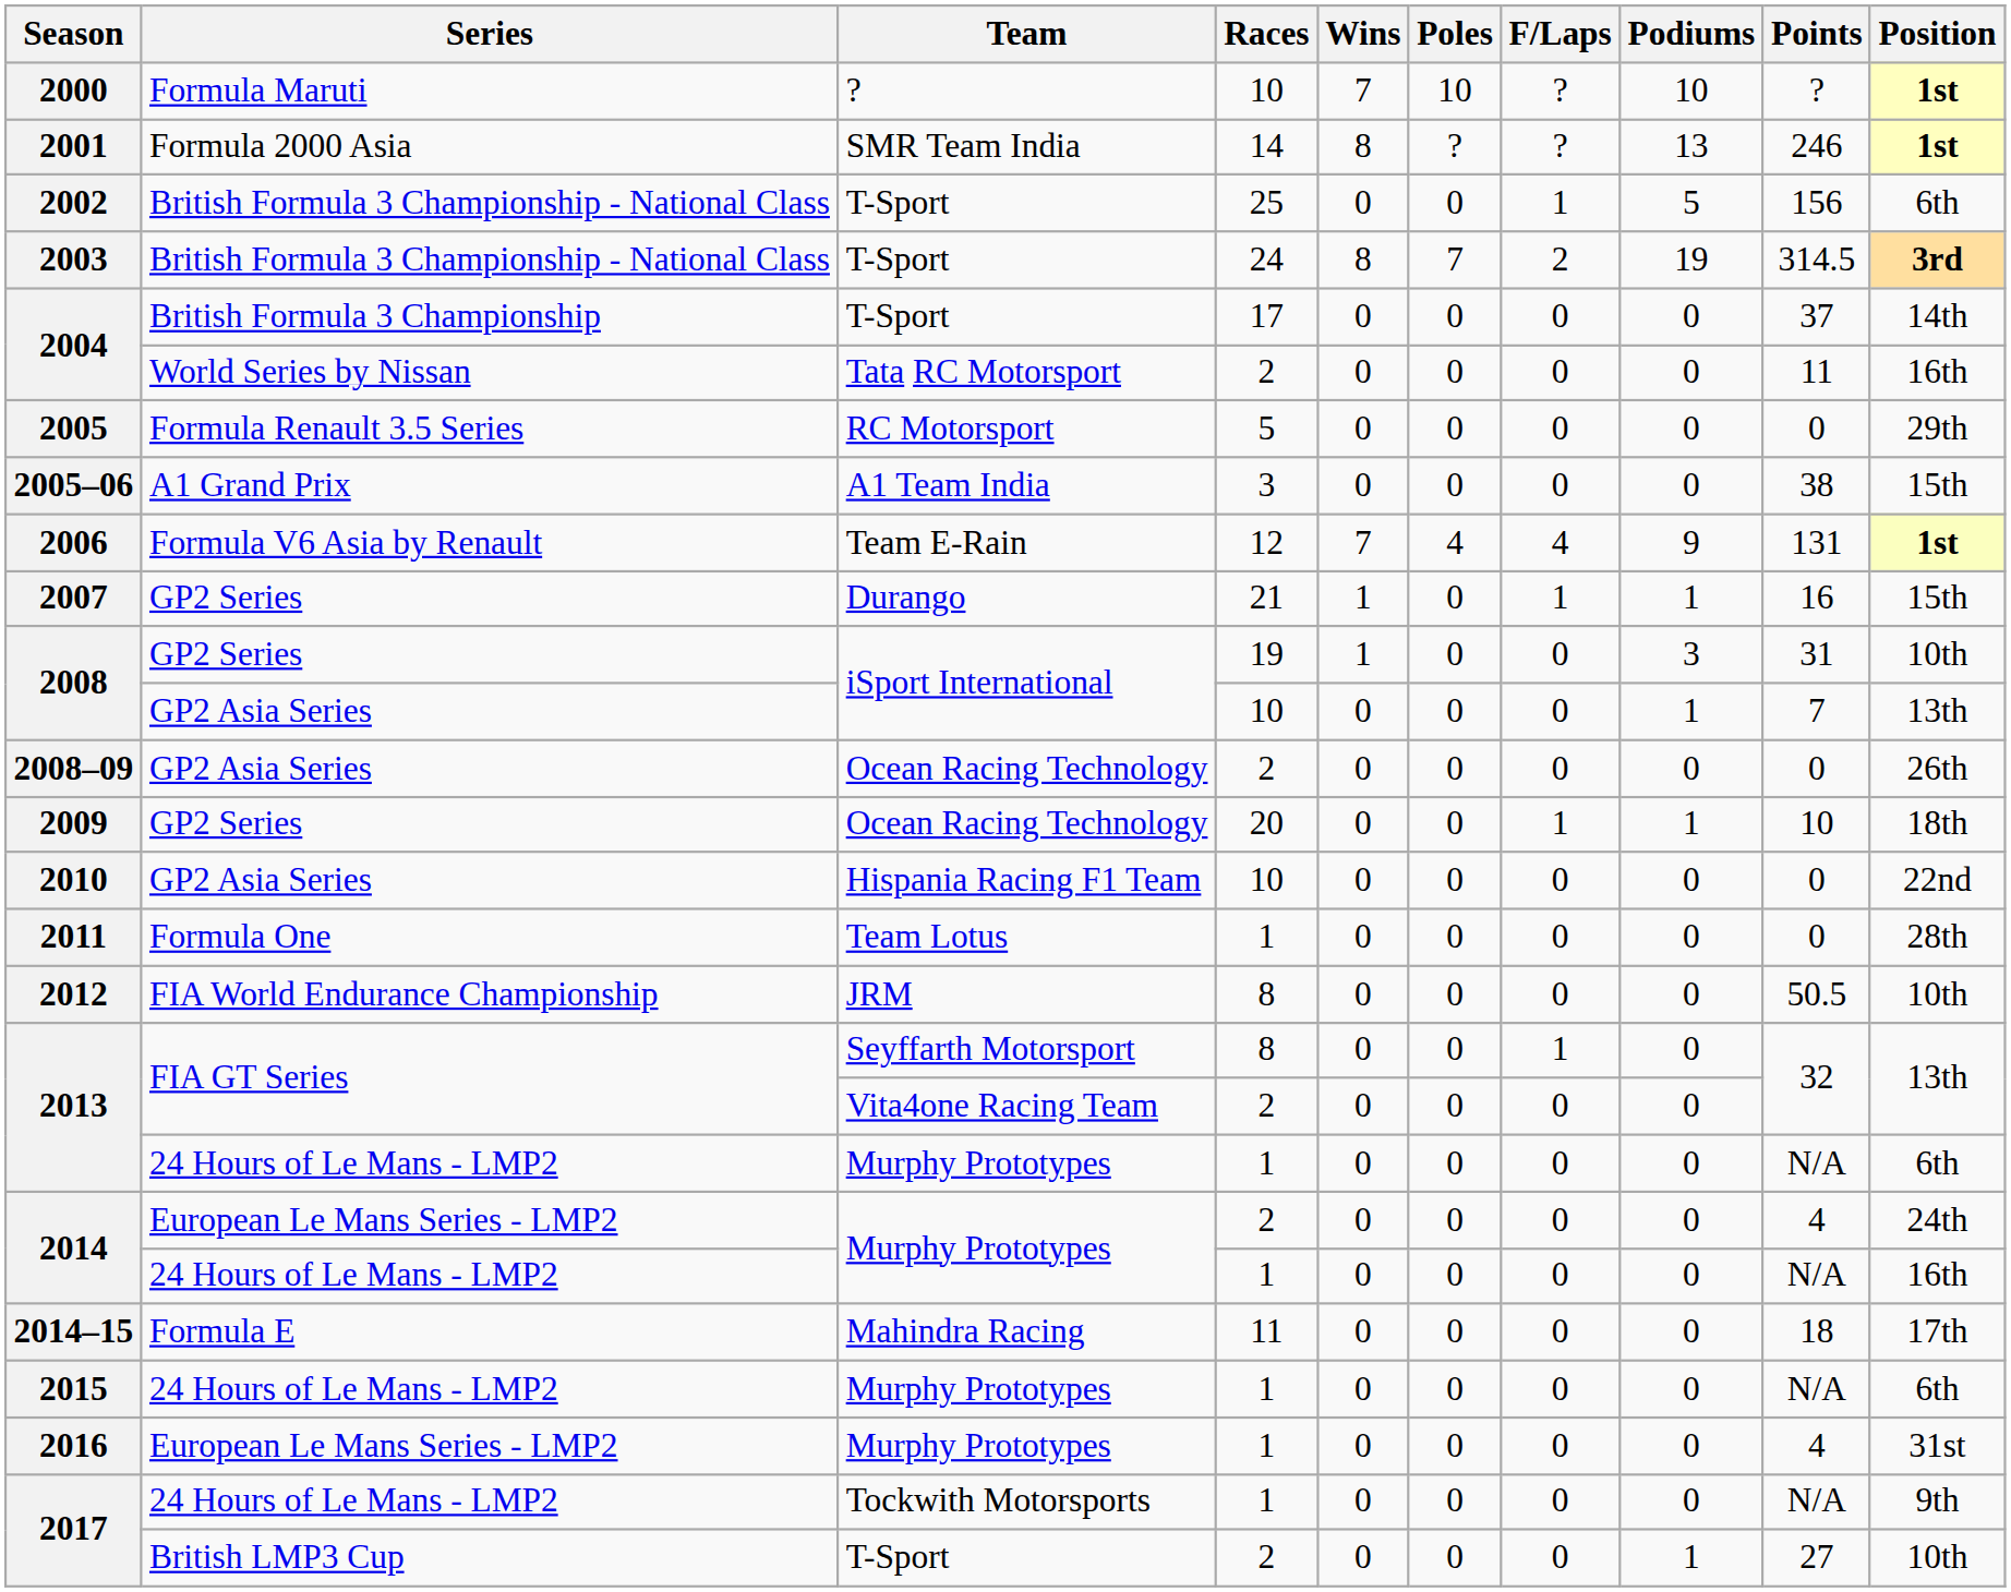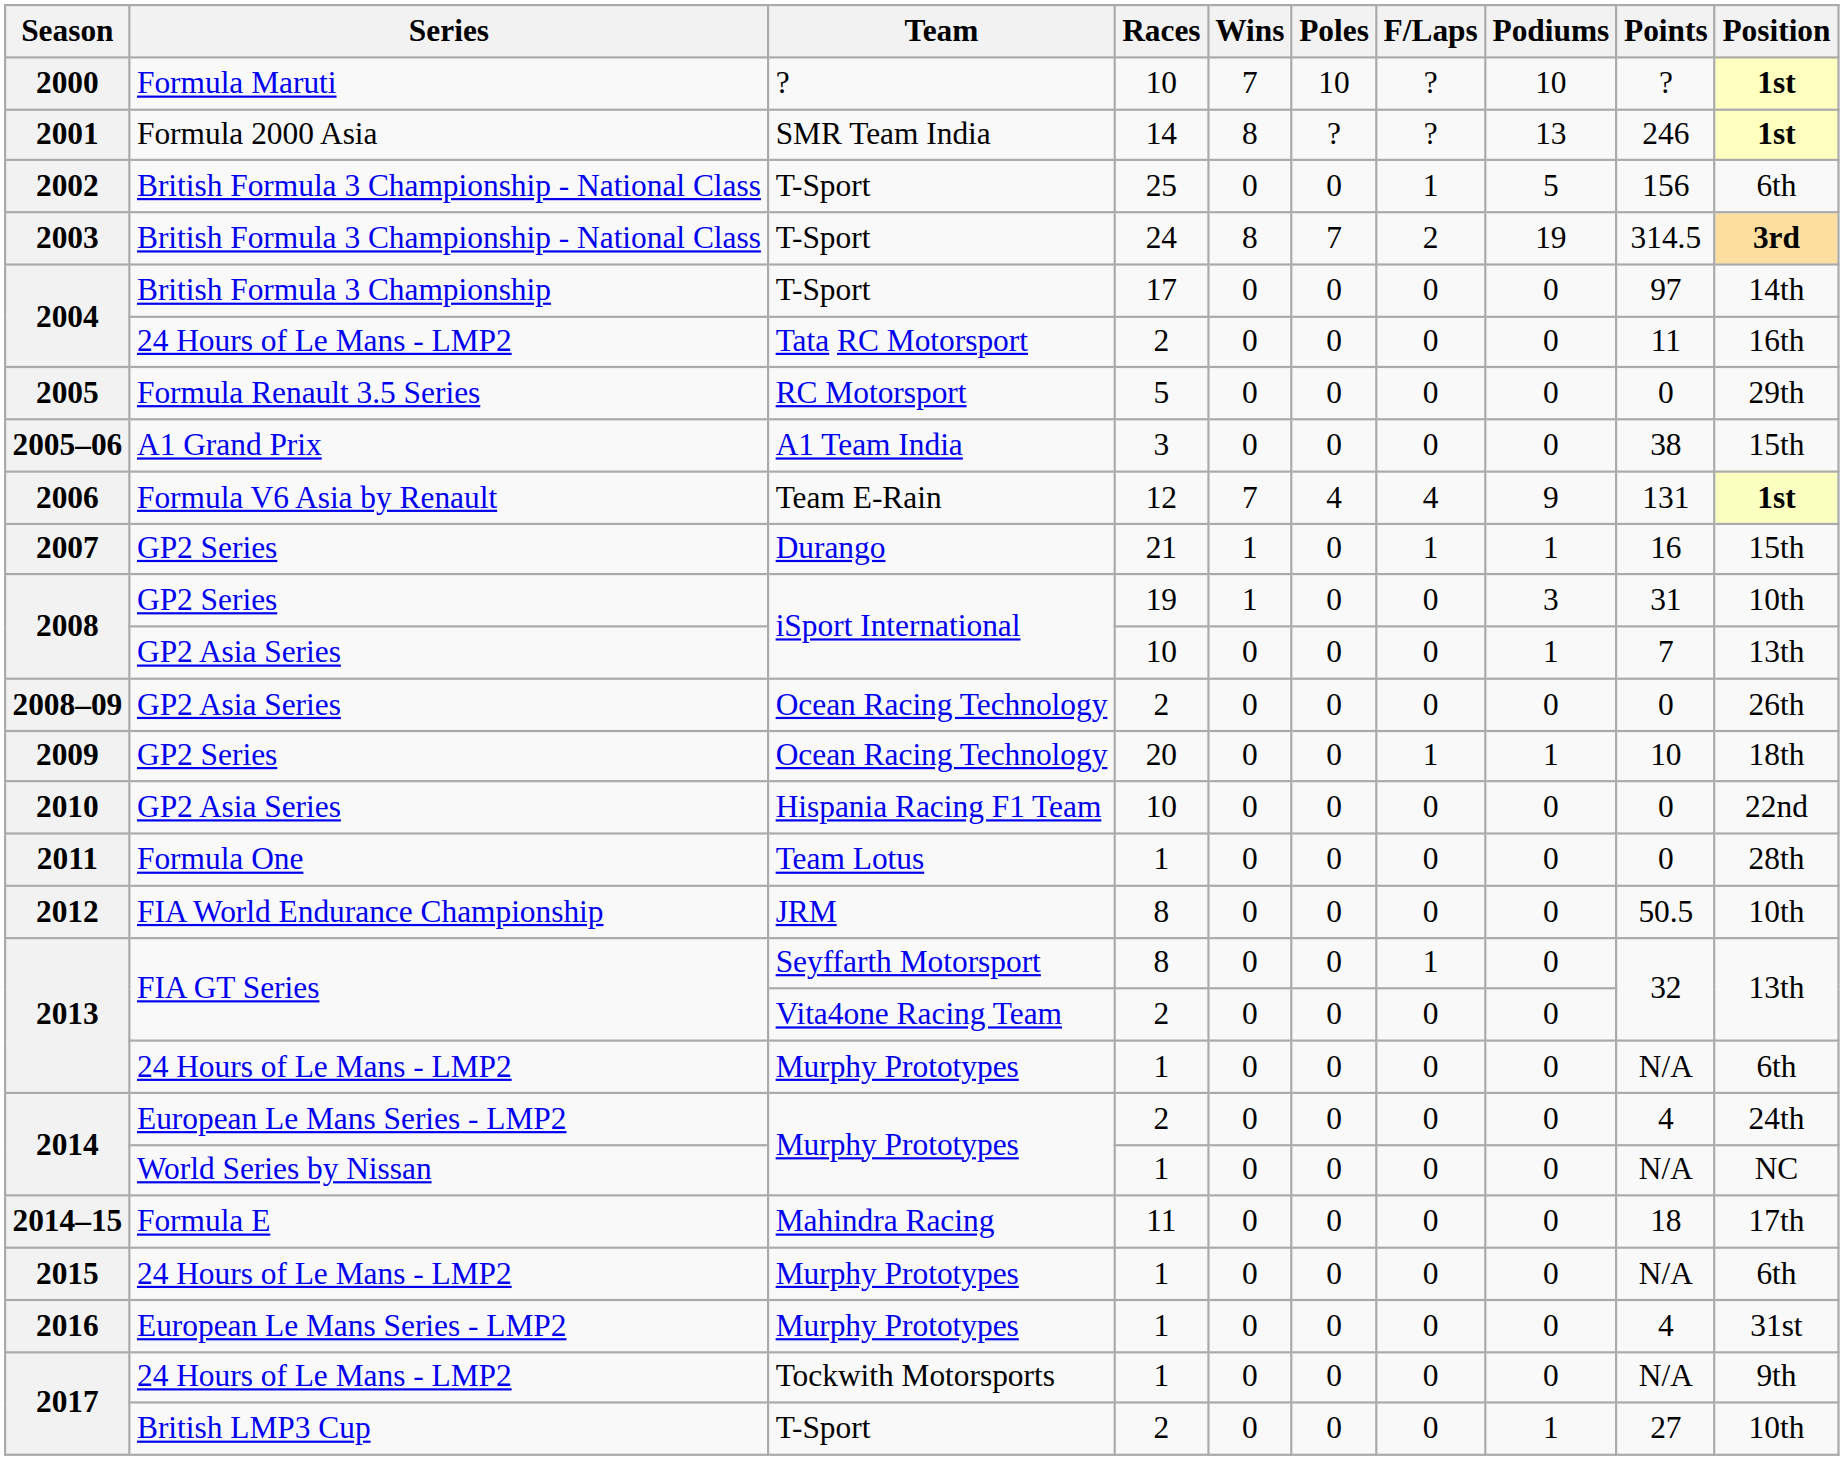2004 / 17 | Points: 37 -> 97
2004 / 2 | Series: World Series by Nissan -> 24 Hours of Le Mans - LMP2
2014 / 1 | Series: 24 Hours of Le Mans - LMP2 -> World Series by Nissan
2014 / 1 | Position: 16th -> NC
